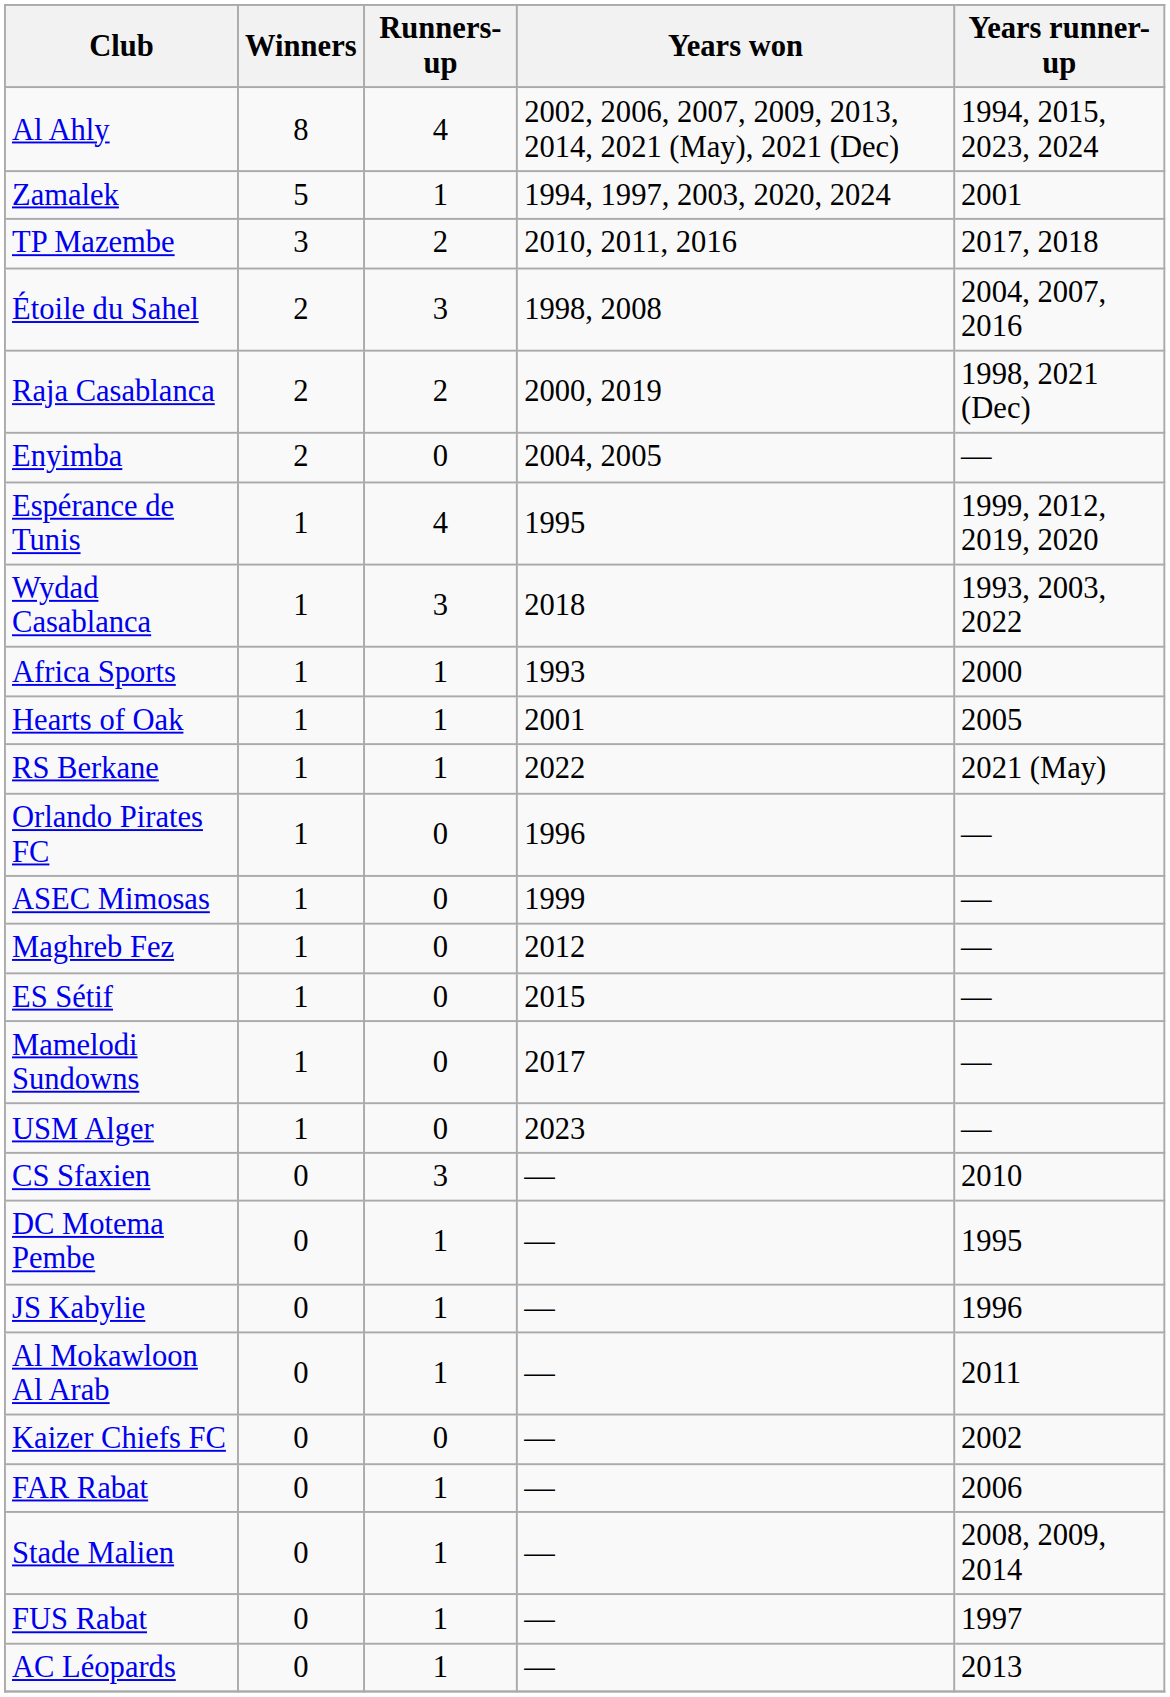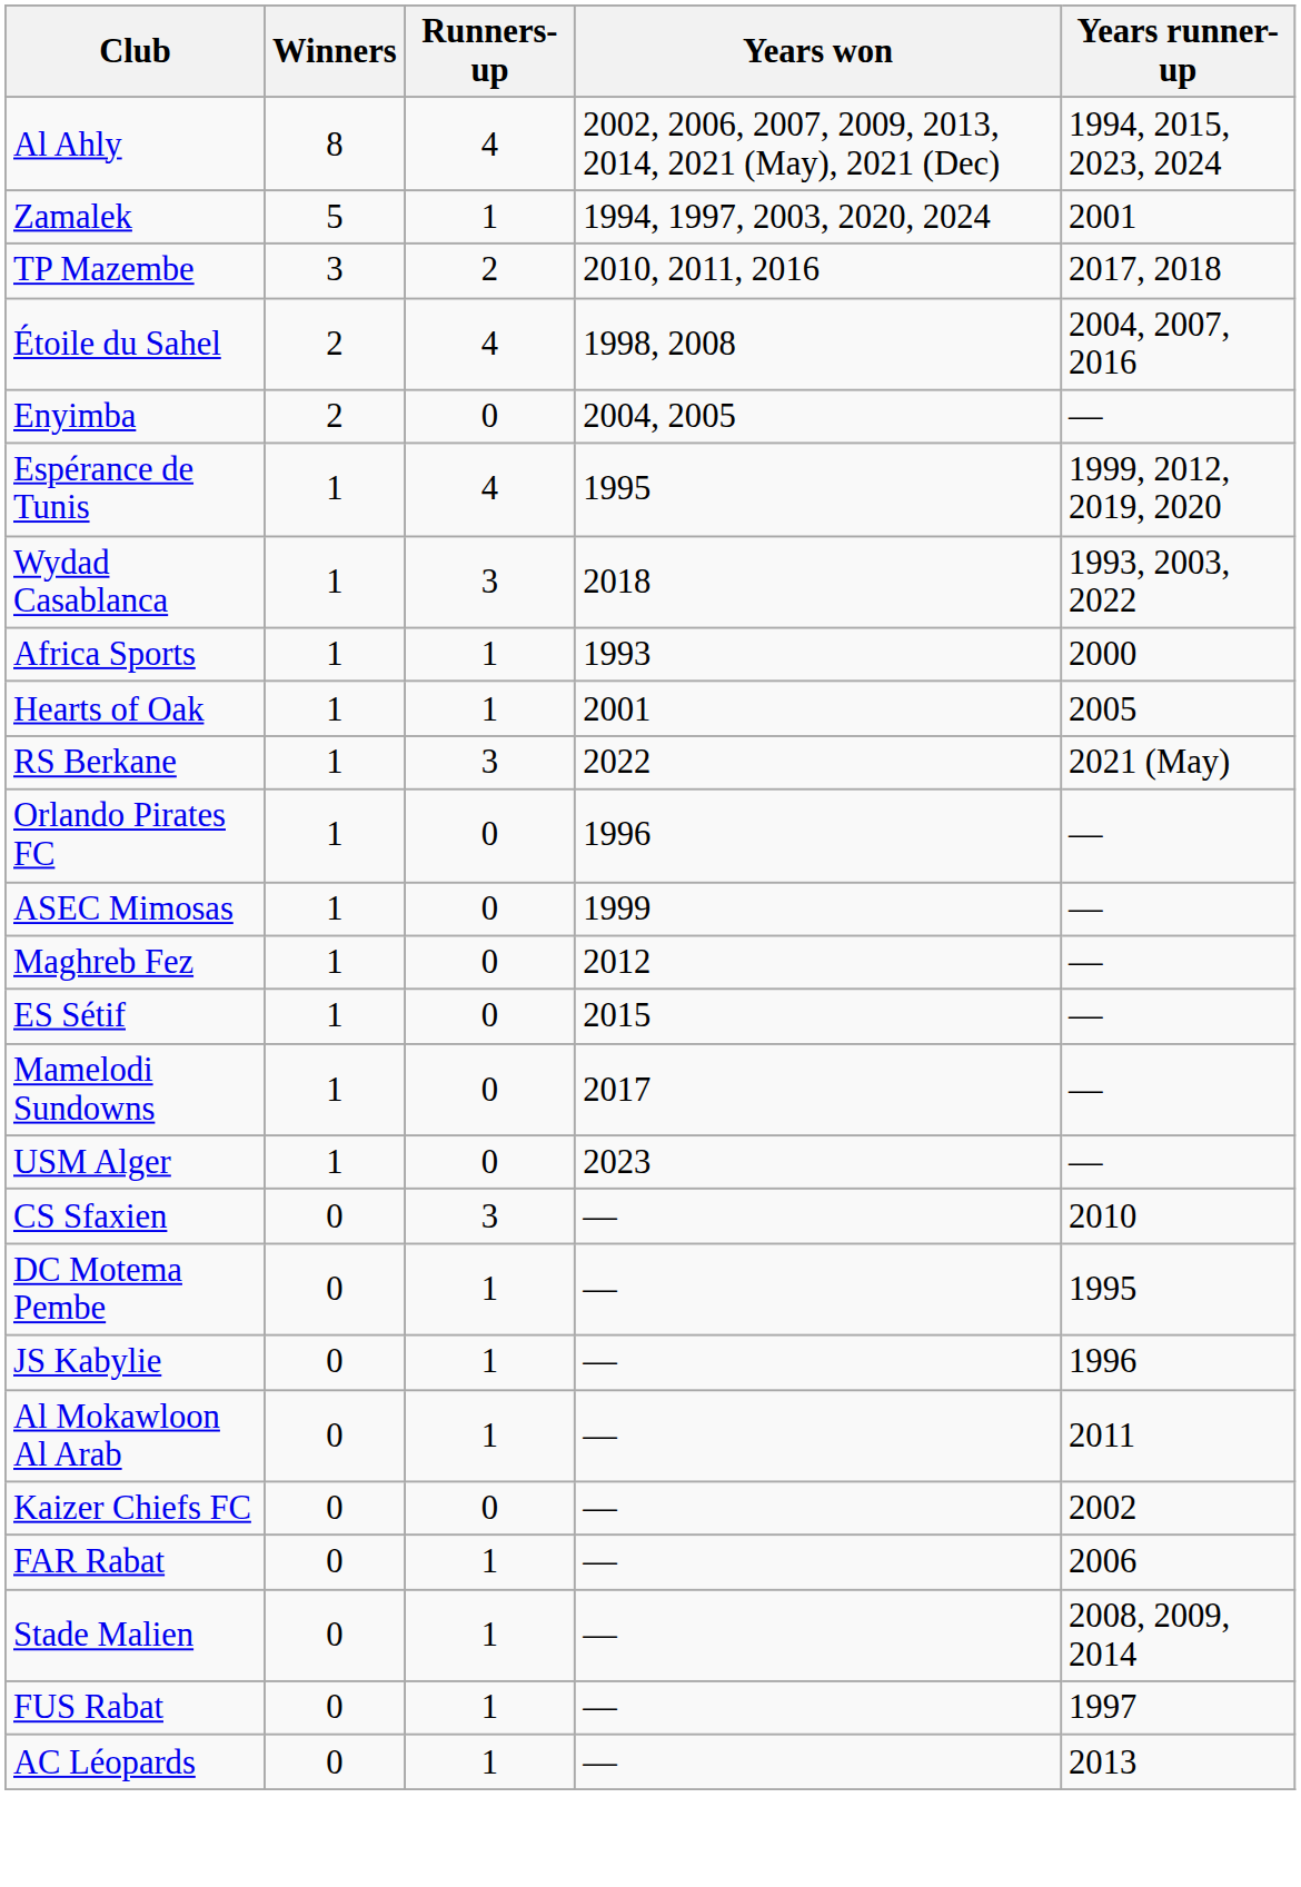Étoile du Sahel | Runners-up: 3 -> 4
- row: Raja Casablanca | 2 | 2 | 2000, 2019 | 1998, 2021 (Dec)
RS Berkane | Runners-up: 1 -> 3
